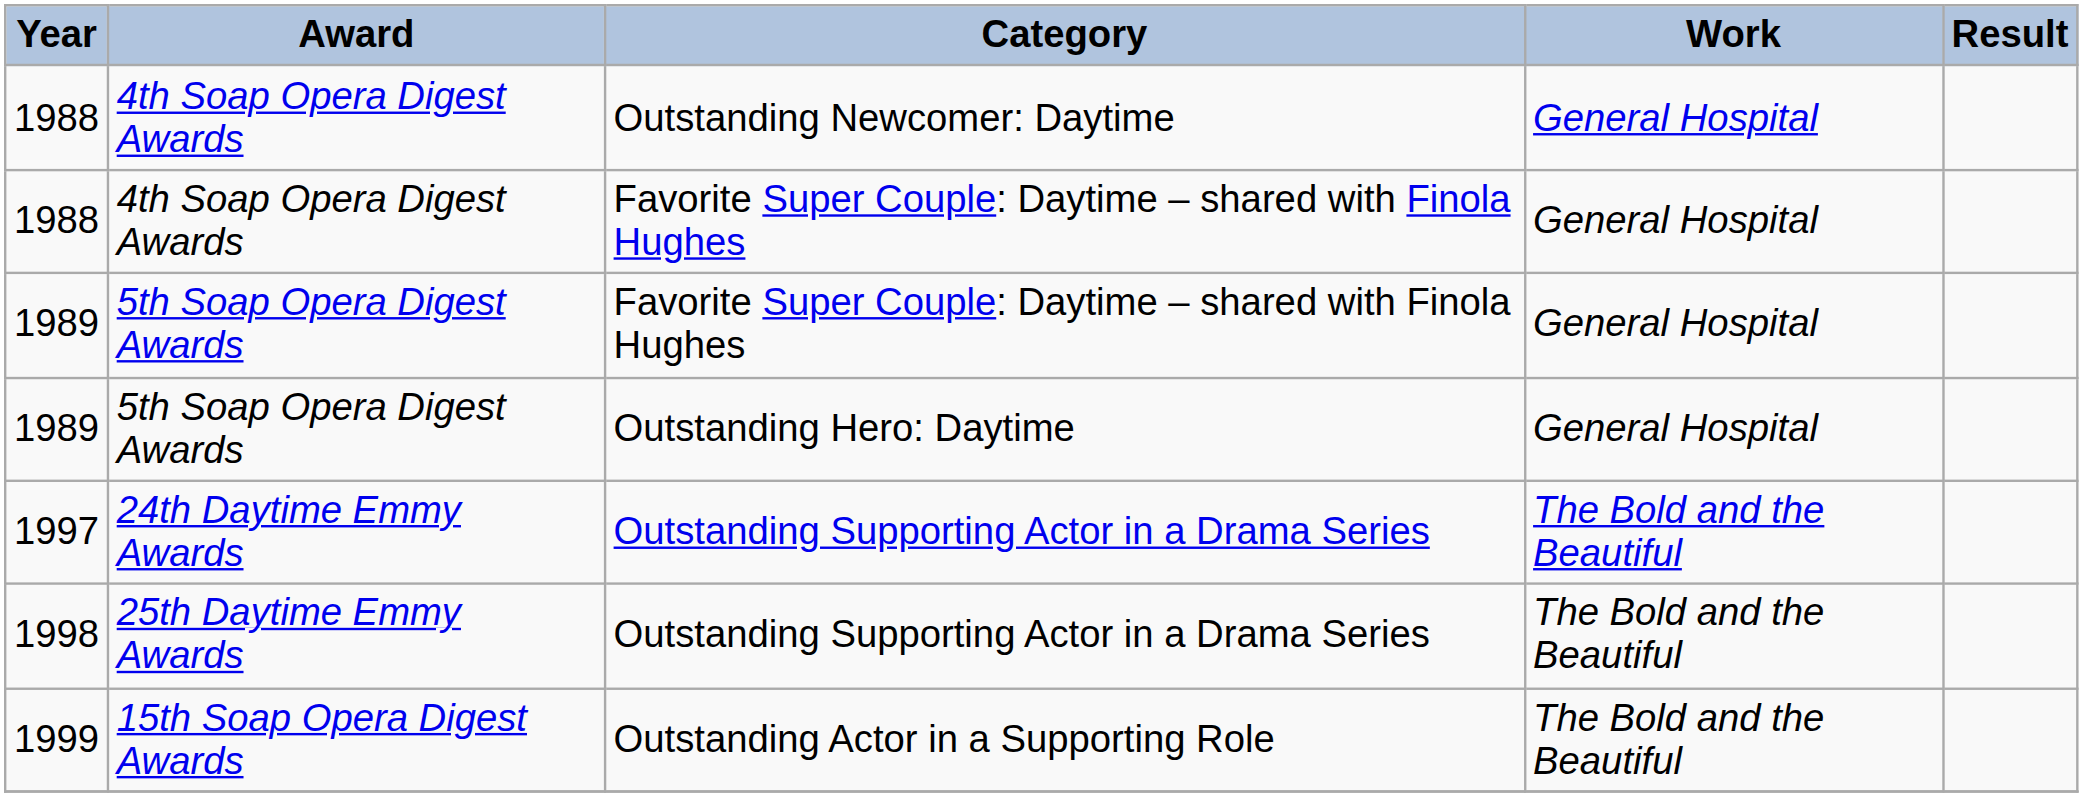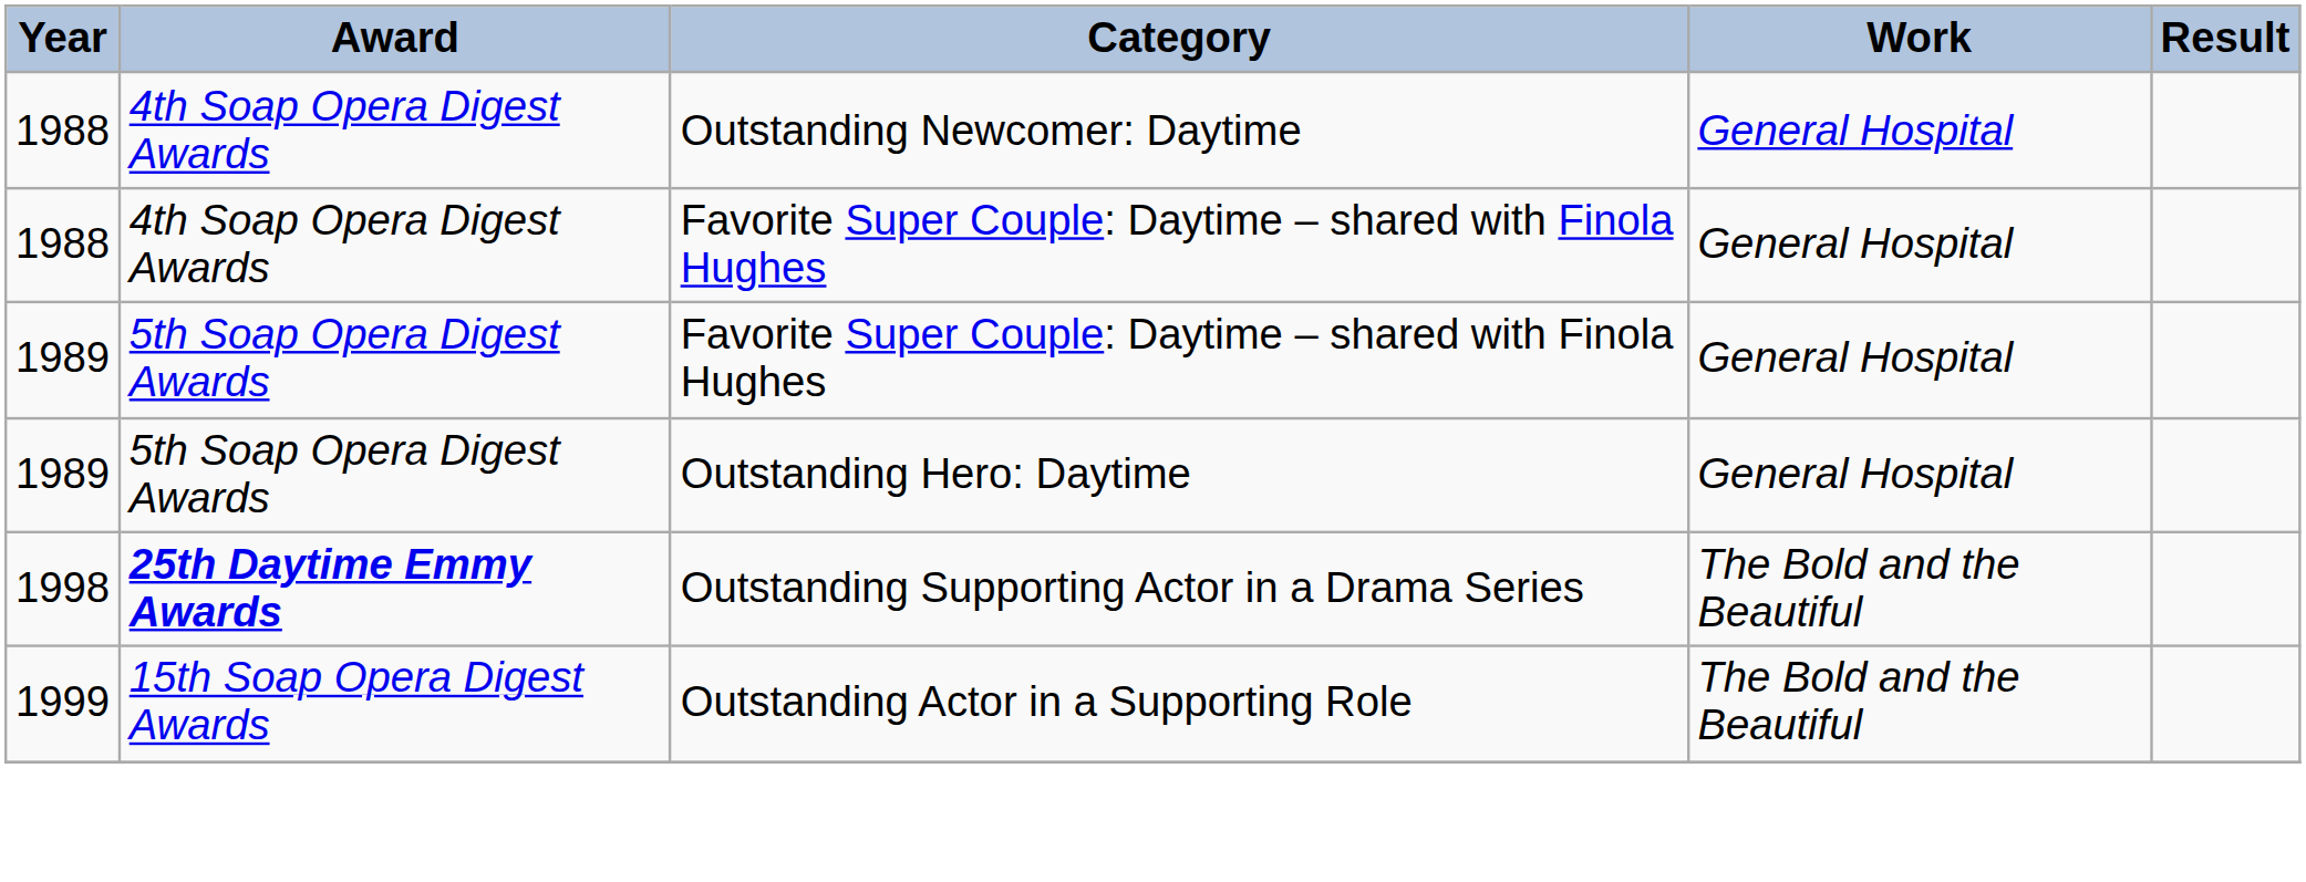- row: 1997 | 24th Daytime Emmy Awards | Outstanding Supporting Actor in a Drama Series | The Bold and the Beautiful
1998 | Award: normal -> bold
